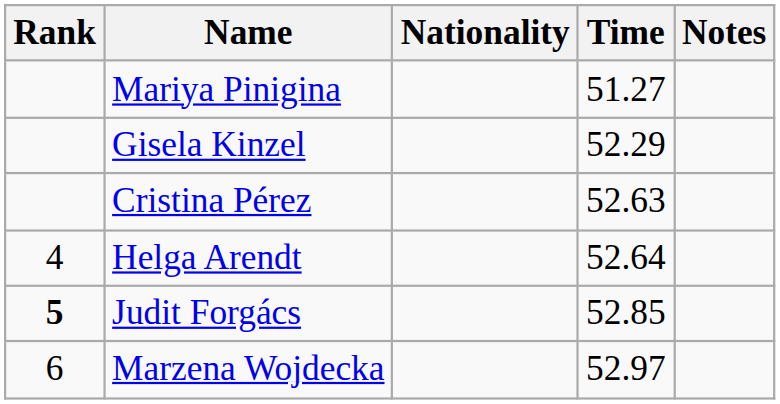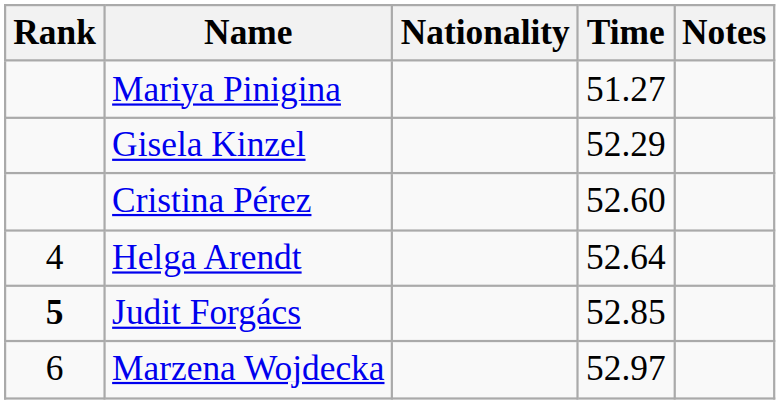Cristina Pérez | Time: 52.63 -> 52.60
